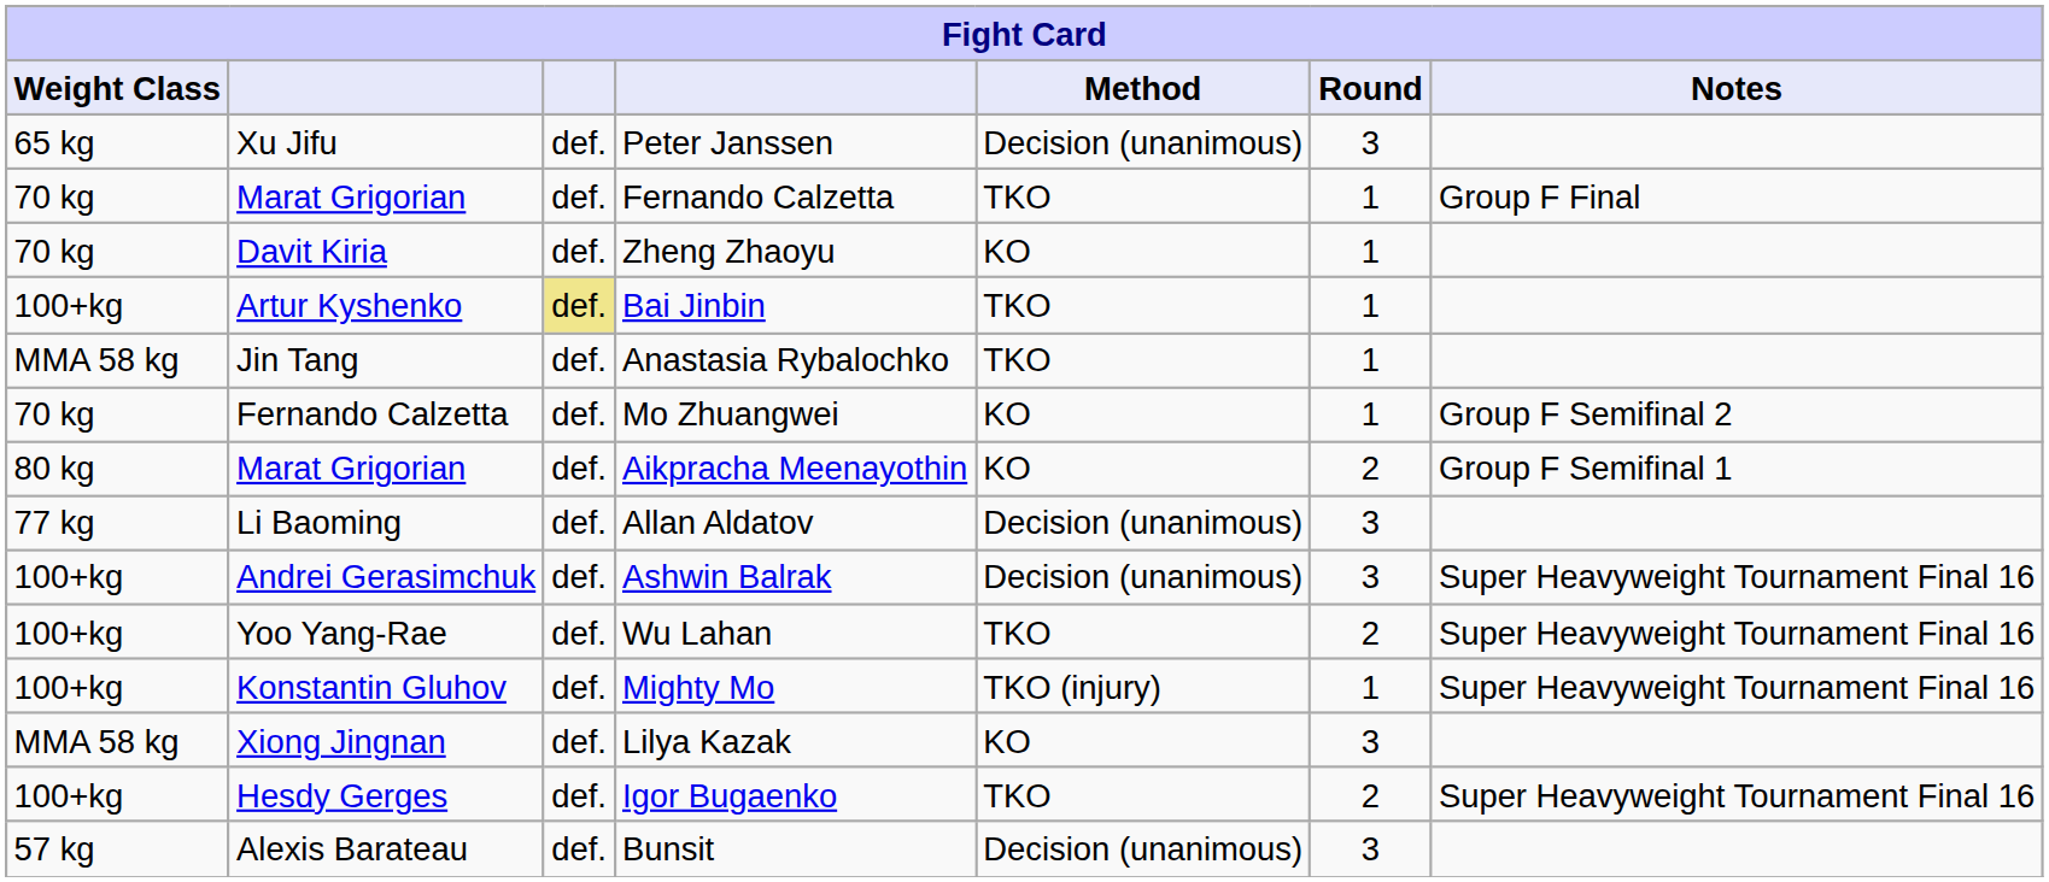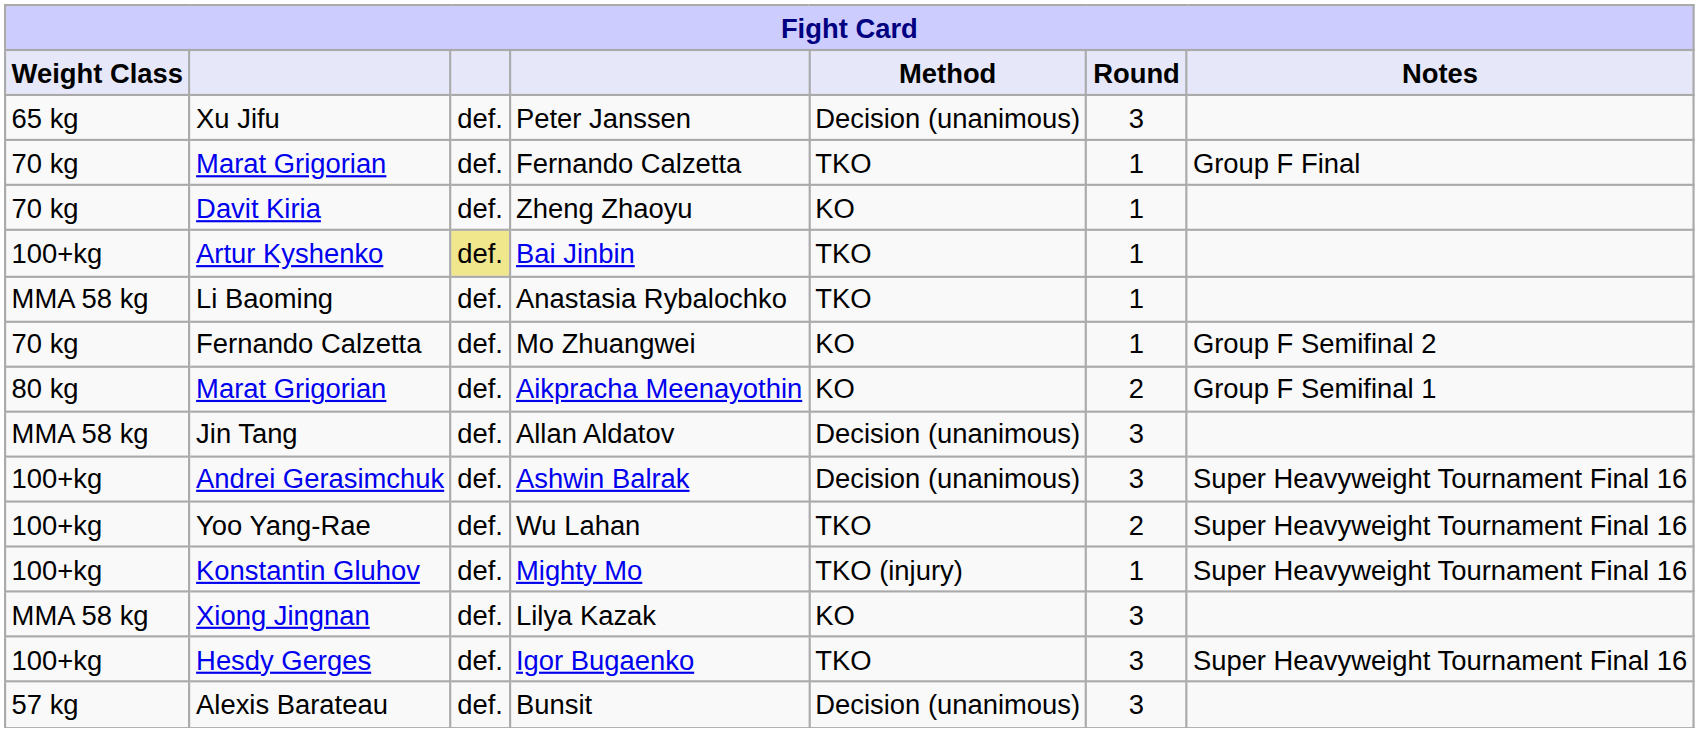Anastasia Rybalochko | column 2: Jin Tang -> Li Baoming
Allan Aldatov | Weight Class: 77 kg -> MMA 58 kg
Allan Aldatov | column 2: Li Baoming -> Jin Tang
Igor Bugaenko | Round: 2 -> 3
